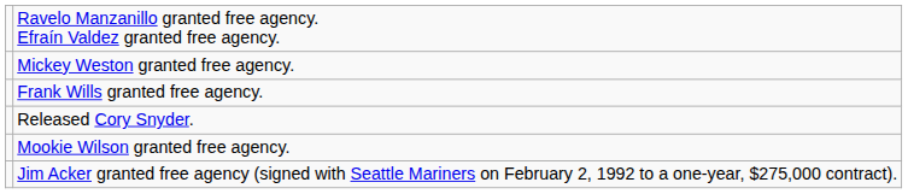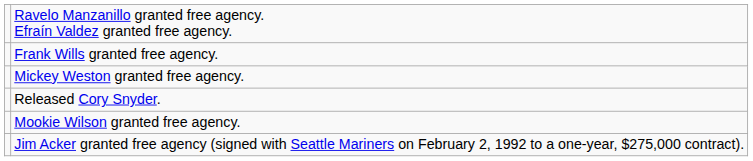rows swapped: Mickey Weston granted free agency. <-> Frank Wills granted free agency.
